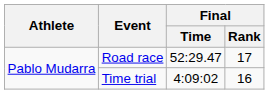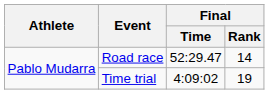Road race | Final / Rank: 17 -> 14
Time trial | Final / Rank: 16 -> 19
